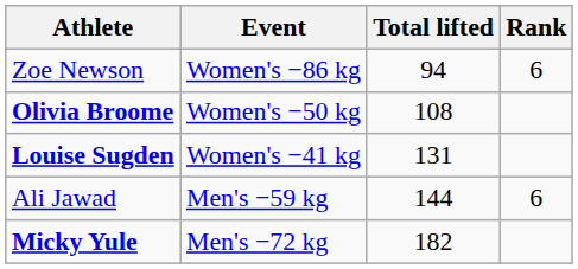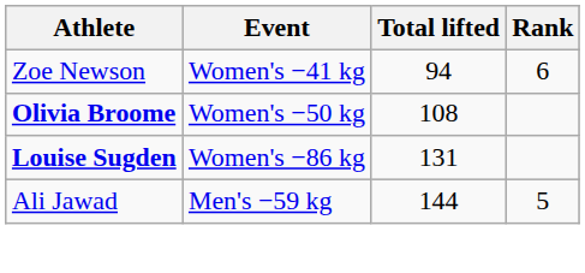Zoe Newson | Event: Women's −86 kg -> Women's −41 kg
Louise Sugden | Event: Women's −41 kg -> Women's −86 kg
Ali Jawad | Rank: 6 -> 5
- row: Micky Yule | Men's −72 kg | 182
